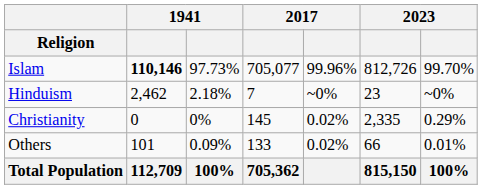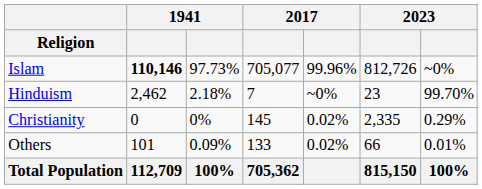Islam | column 7: 99.70% -> ~0%
Hinduism | column 7: ~0% -> 99.70%
